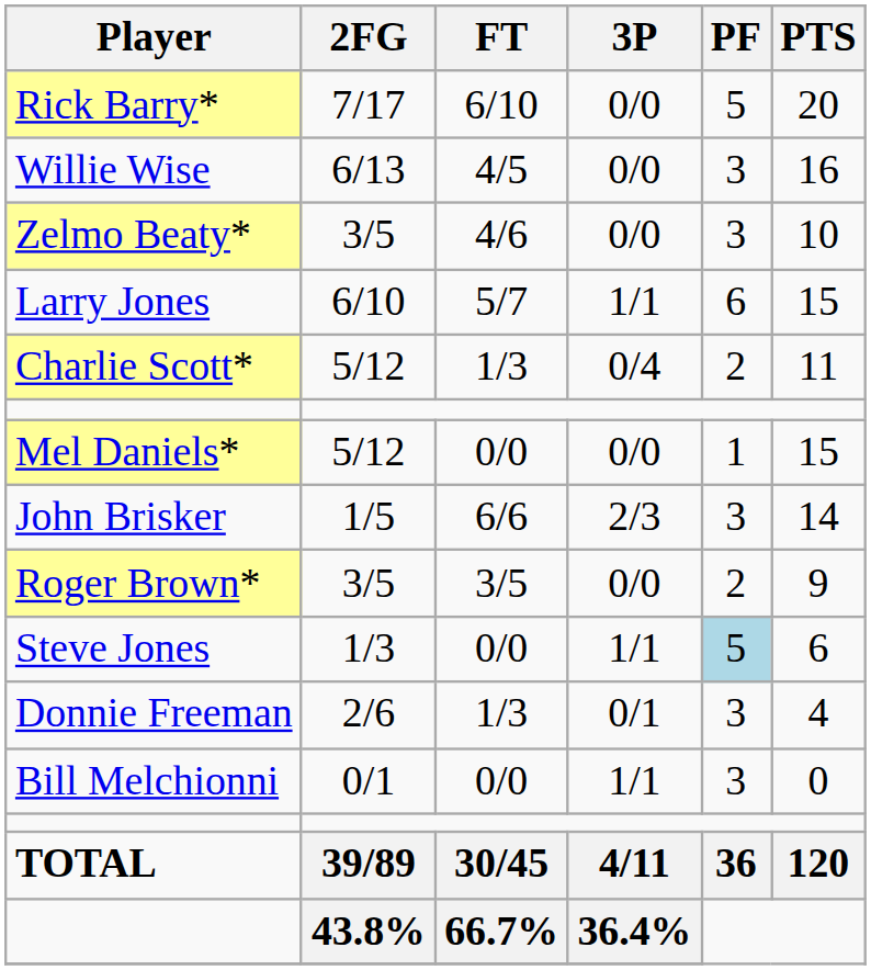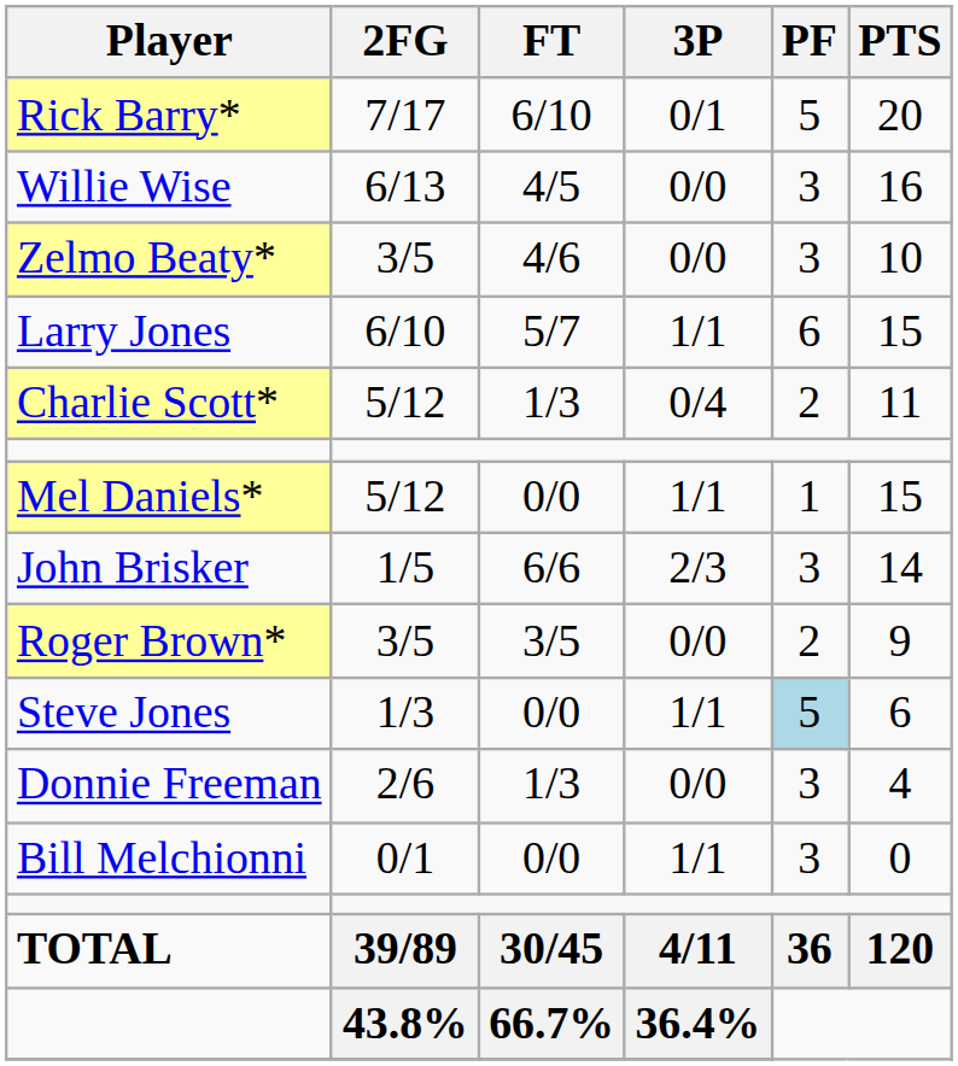Rick Barry* | 3P: 0/0 -> 0/1
Mel Daniels* | 3P: 0/0 -> 1/1
Donnie Freeman | 3P: 0/1 -> 0/0
